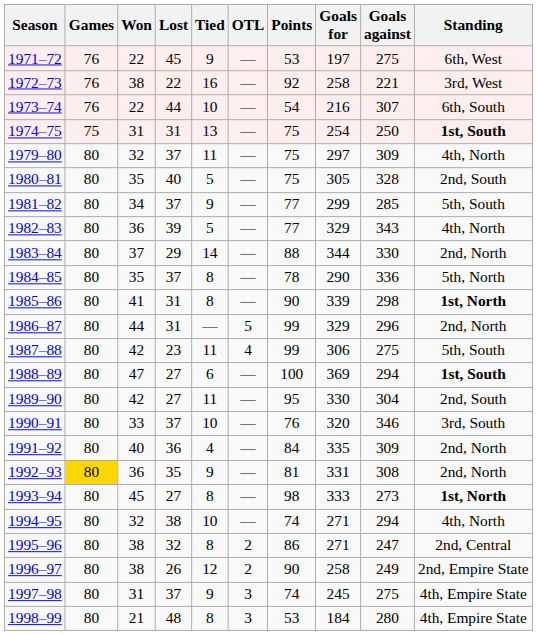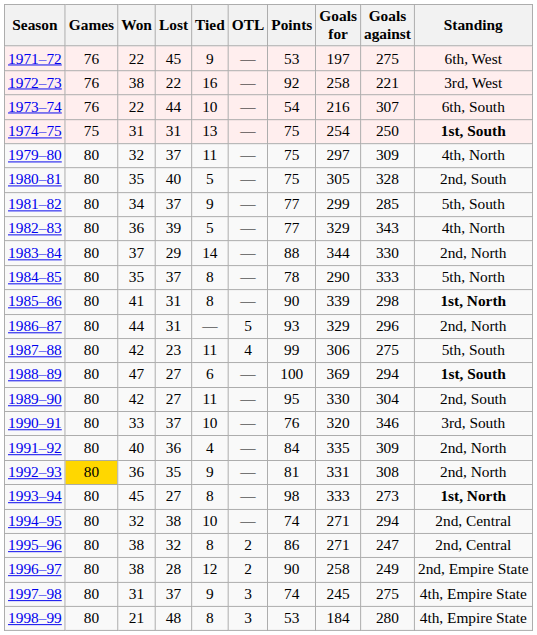1984–85 | Goals against: 336 -> 333
1986–87 | Points: 99 -> 93
1994–95 | Standing: 4th, North -> 2nd, Central
1996–97 | Lost: 26 -> 28
